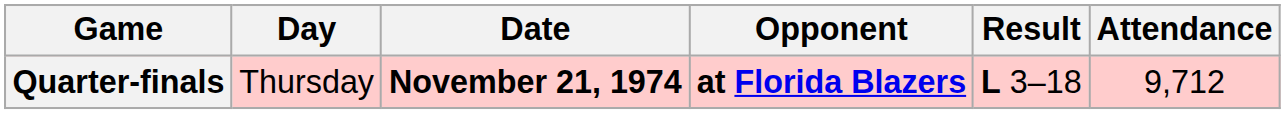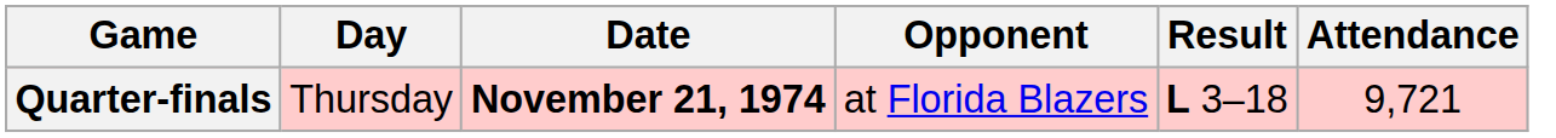Quarter-finals | Opponent: bold -> normal
Quarter-finals | Attendance: 9,712 -> 9,721
